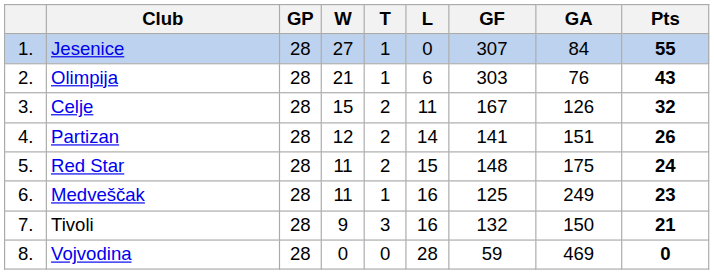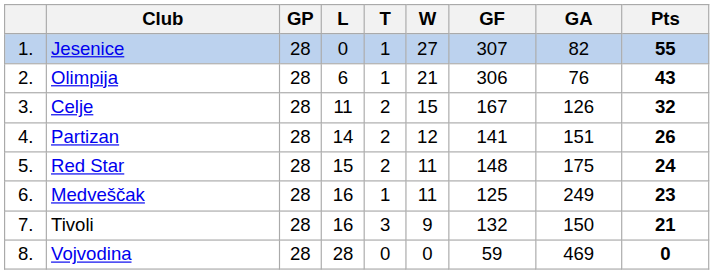columns swapped: W <-> L
Jesenice | GA: 84 -> 82
Olimpija | GF: 303 -> 306
